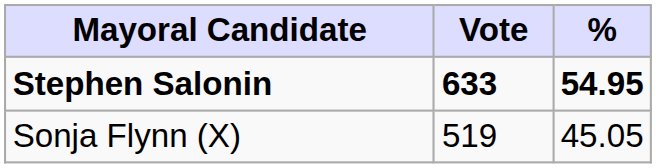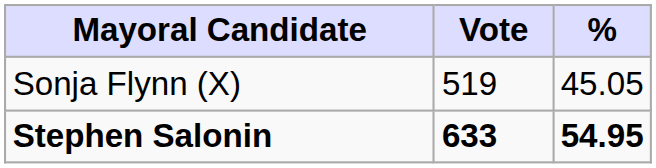rows swapped: Stephen Salonin <-> Sonja Flynn (X)
